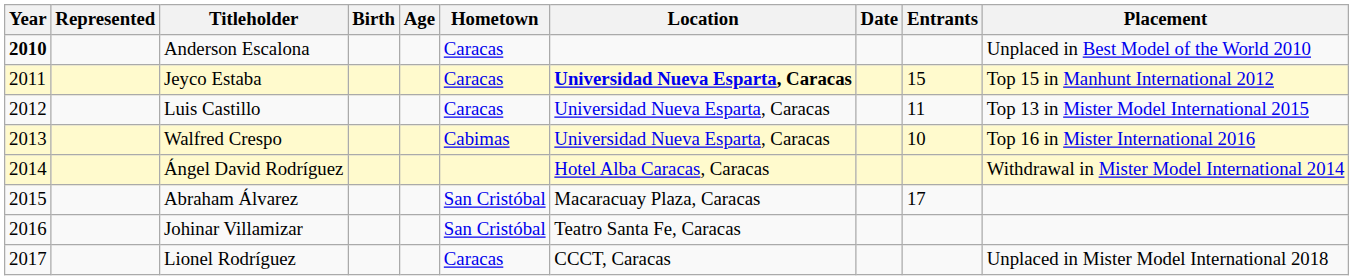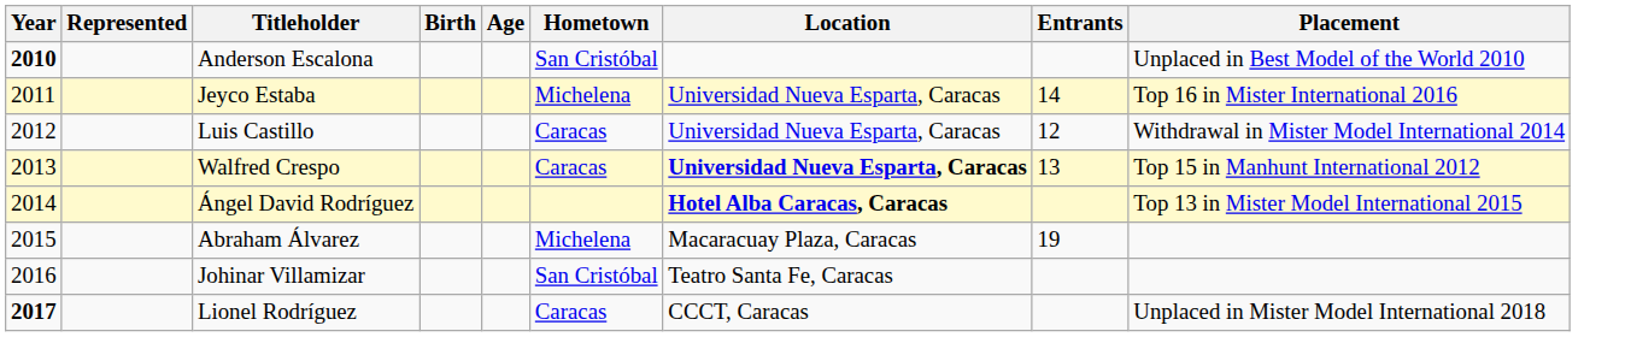- column: Date
Anderson Escalona | Hometown: Caracas -> San Cristóbal
Jeyco Estaba | Hometown: Caracas -> Michelena
Jeyco Estaba | Location: bold -> normal
Jeyco Estaba | Entrants: 15 -> 14
Jeyco Estaba | Placement: Top 15 in Manhunt International 2012 -> Top 16 in Mister International 2016
Luis Castillo | Entrants: 11 -> 12
Luis Castillo | Placement: Top 13 in Mister Model International 2015 -> Withdrawal in Mister Model International 2014
Walfred Crespo | Hometown: Cabimas -> Caracas
Walfred Crespo | Location: normal -> bold
Walfred Crespo | Entrants: 10 -> 13
Walfred Crespo | Placement: Top 16 in Mister International 2016 -> Top 15 in Manhunt International 2012
Ángel David Rodríguez | Location: normal -> bold
Ángel David Rodríguez | Placement: Withdrawal in Mister Model International 2014 -> Top 13 in Mister Model International 2015
Abraham Álvarez | Hometown: San Cristóbal -> Michelena
Abraham Álvarez | Entrants: 17 -> 19
Lionel Rodríguez | Year: normal -> bold
